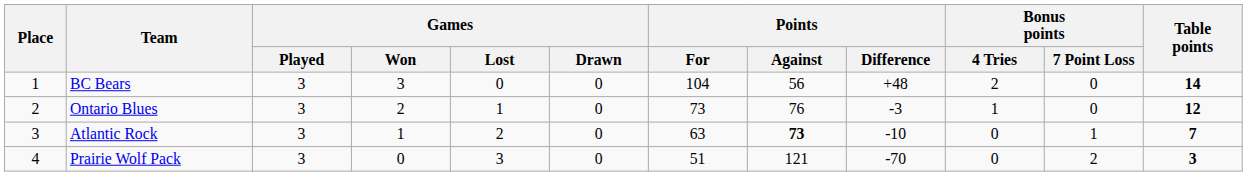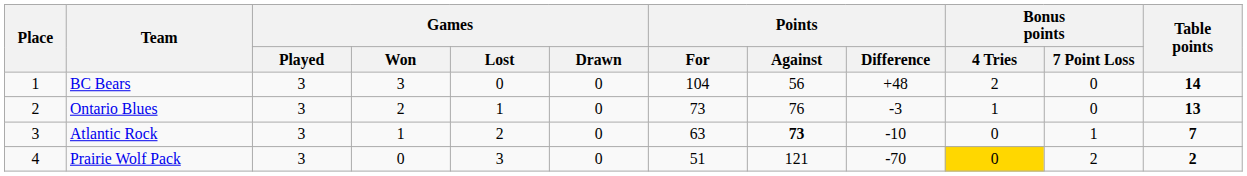Ontario Blues | Table points: 12 -> 13
Prairie Wolf Pack | Bonus points / 4 Tries: no background -> gold background
Prairie Wolf Pack | Table points: 3 -> 2
